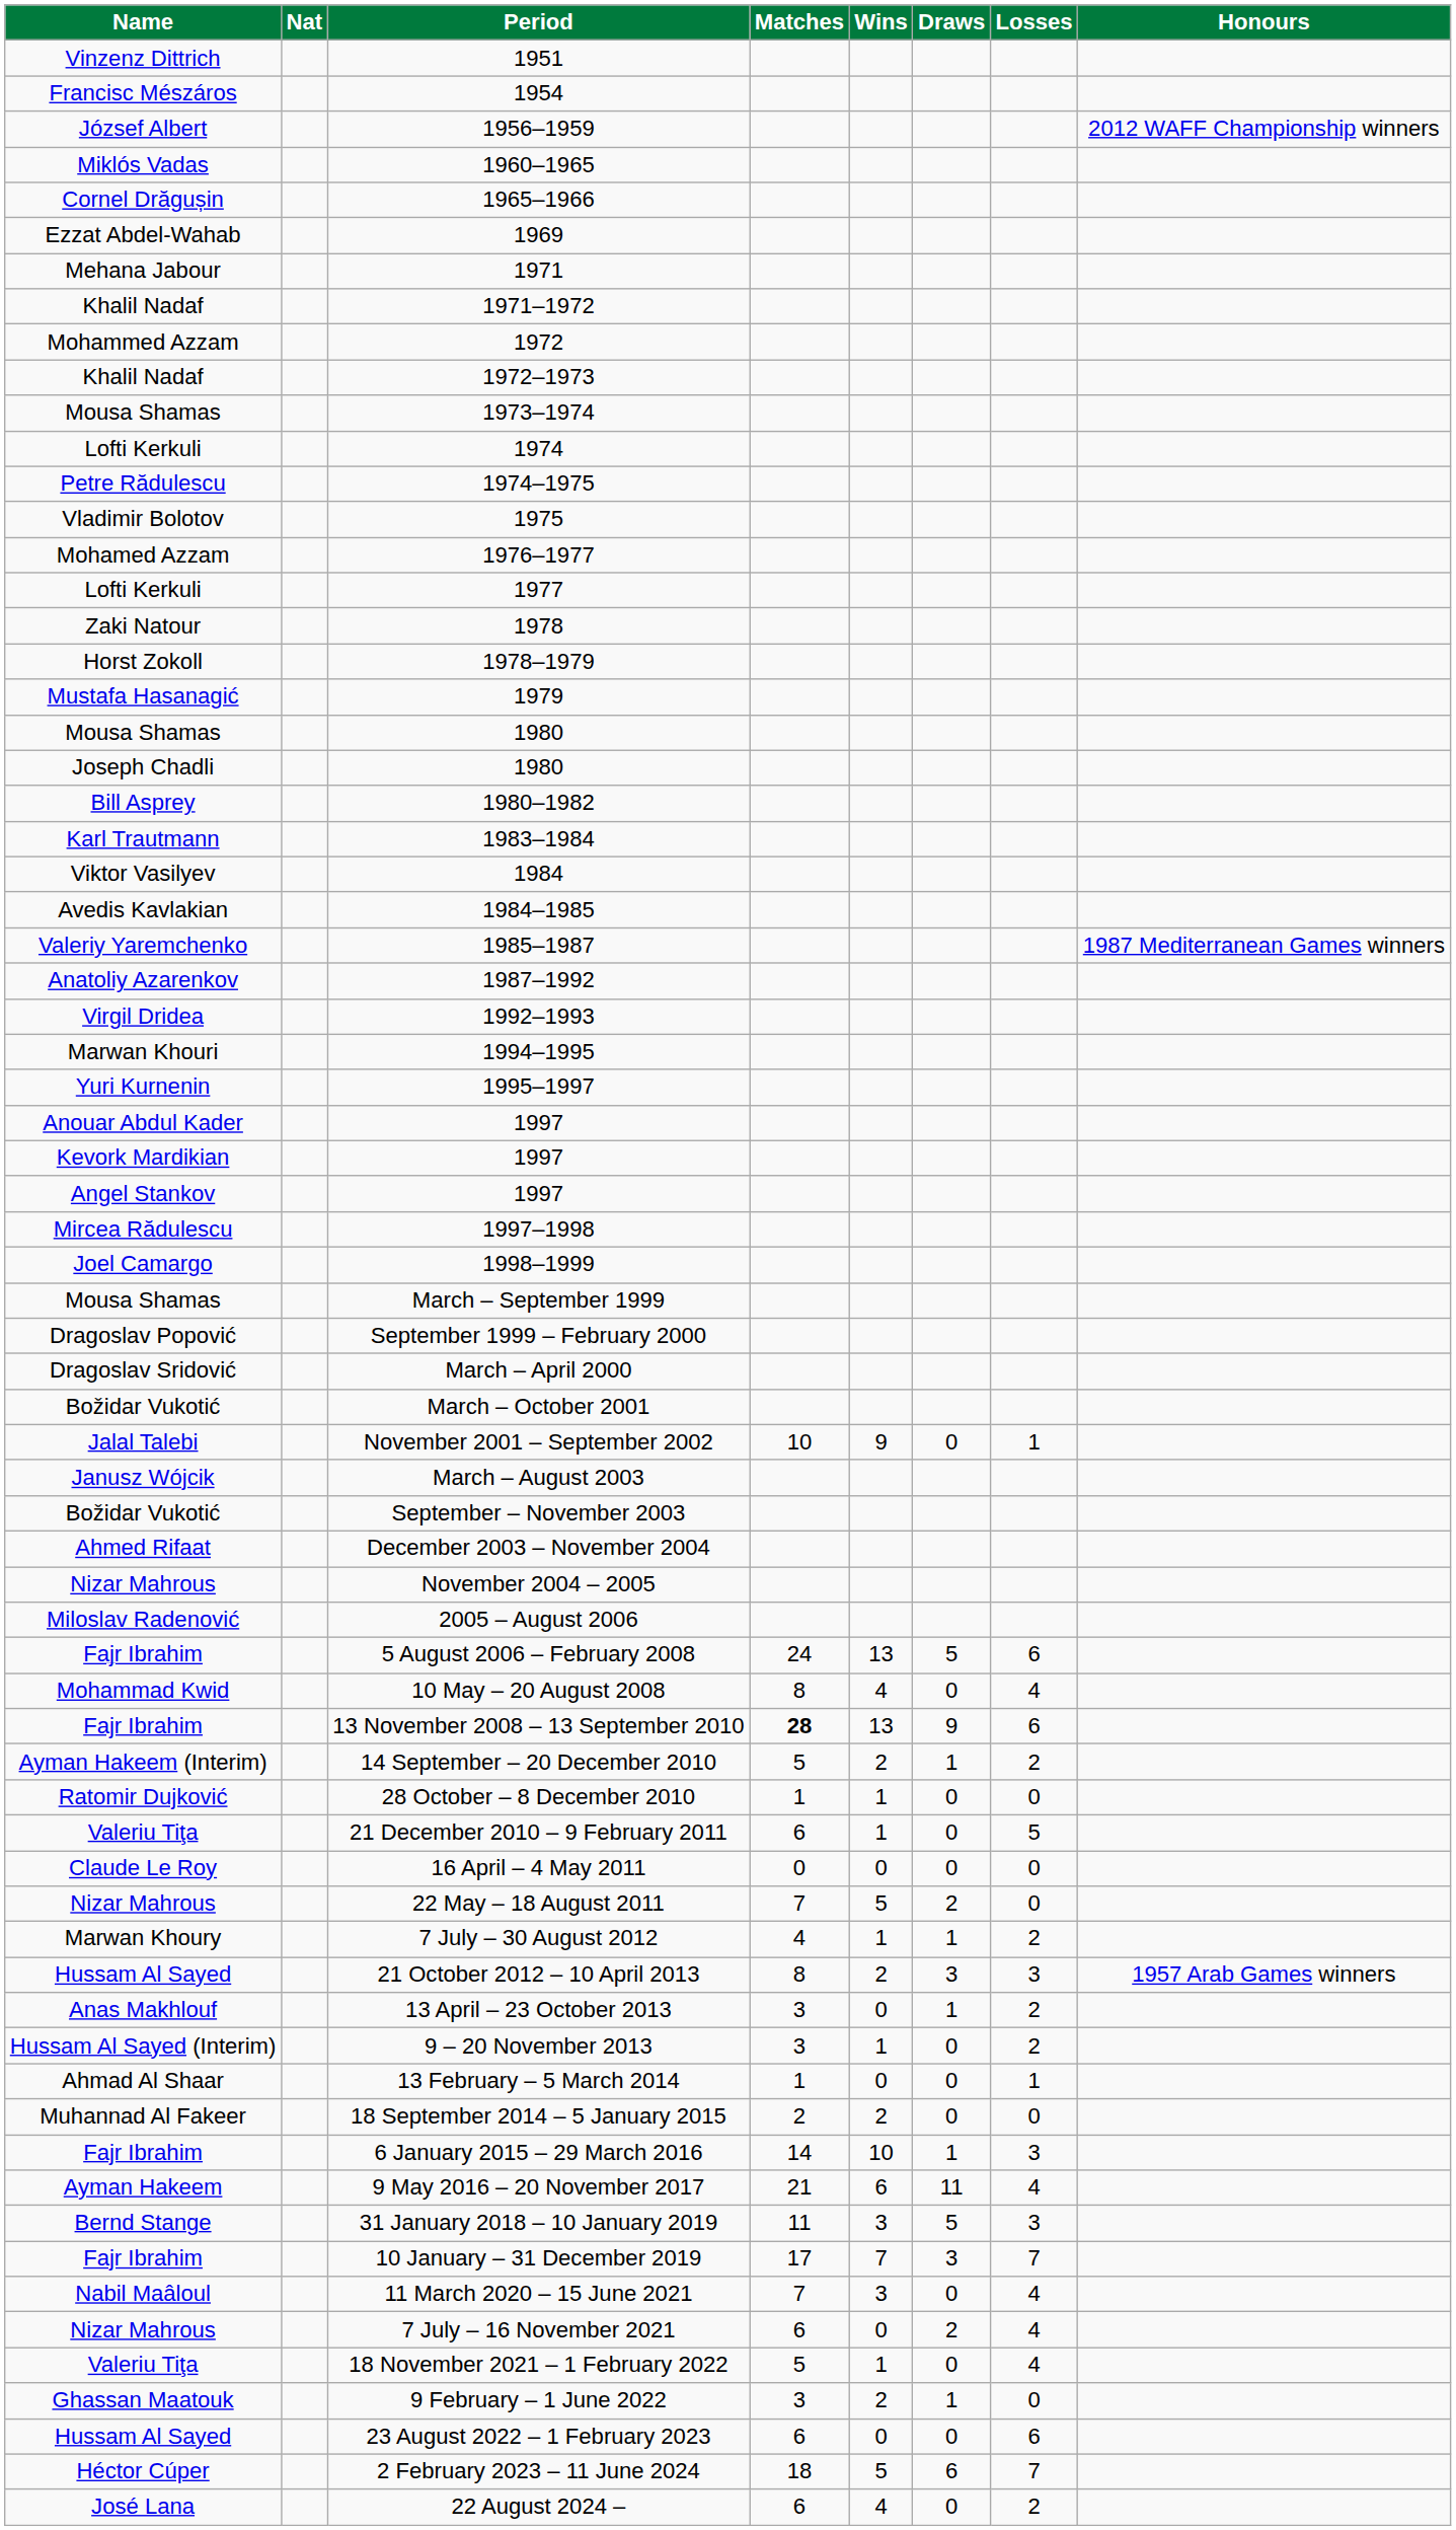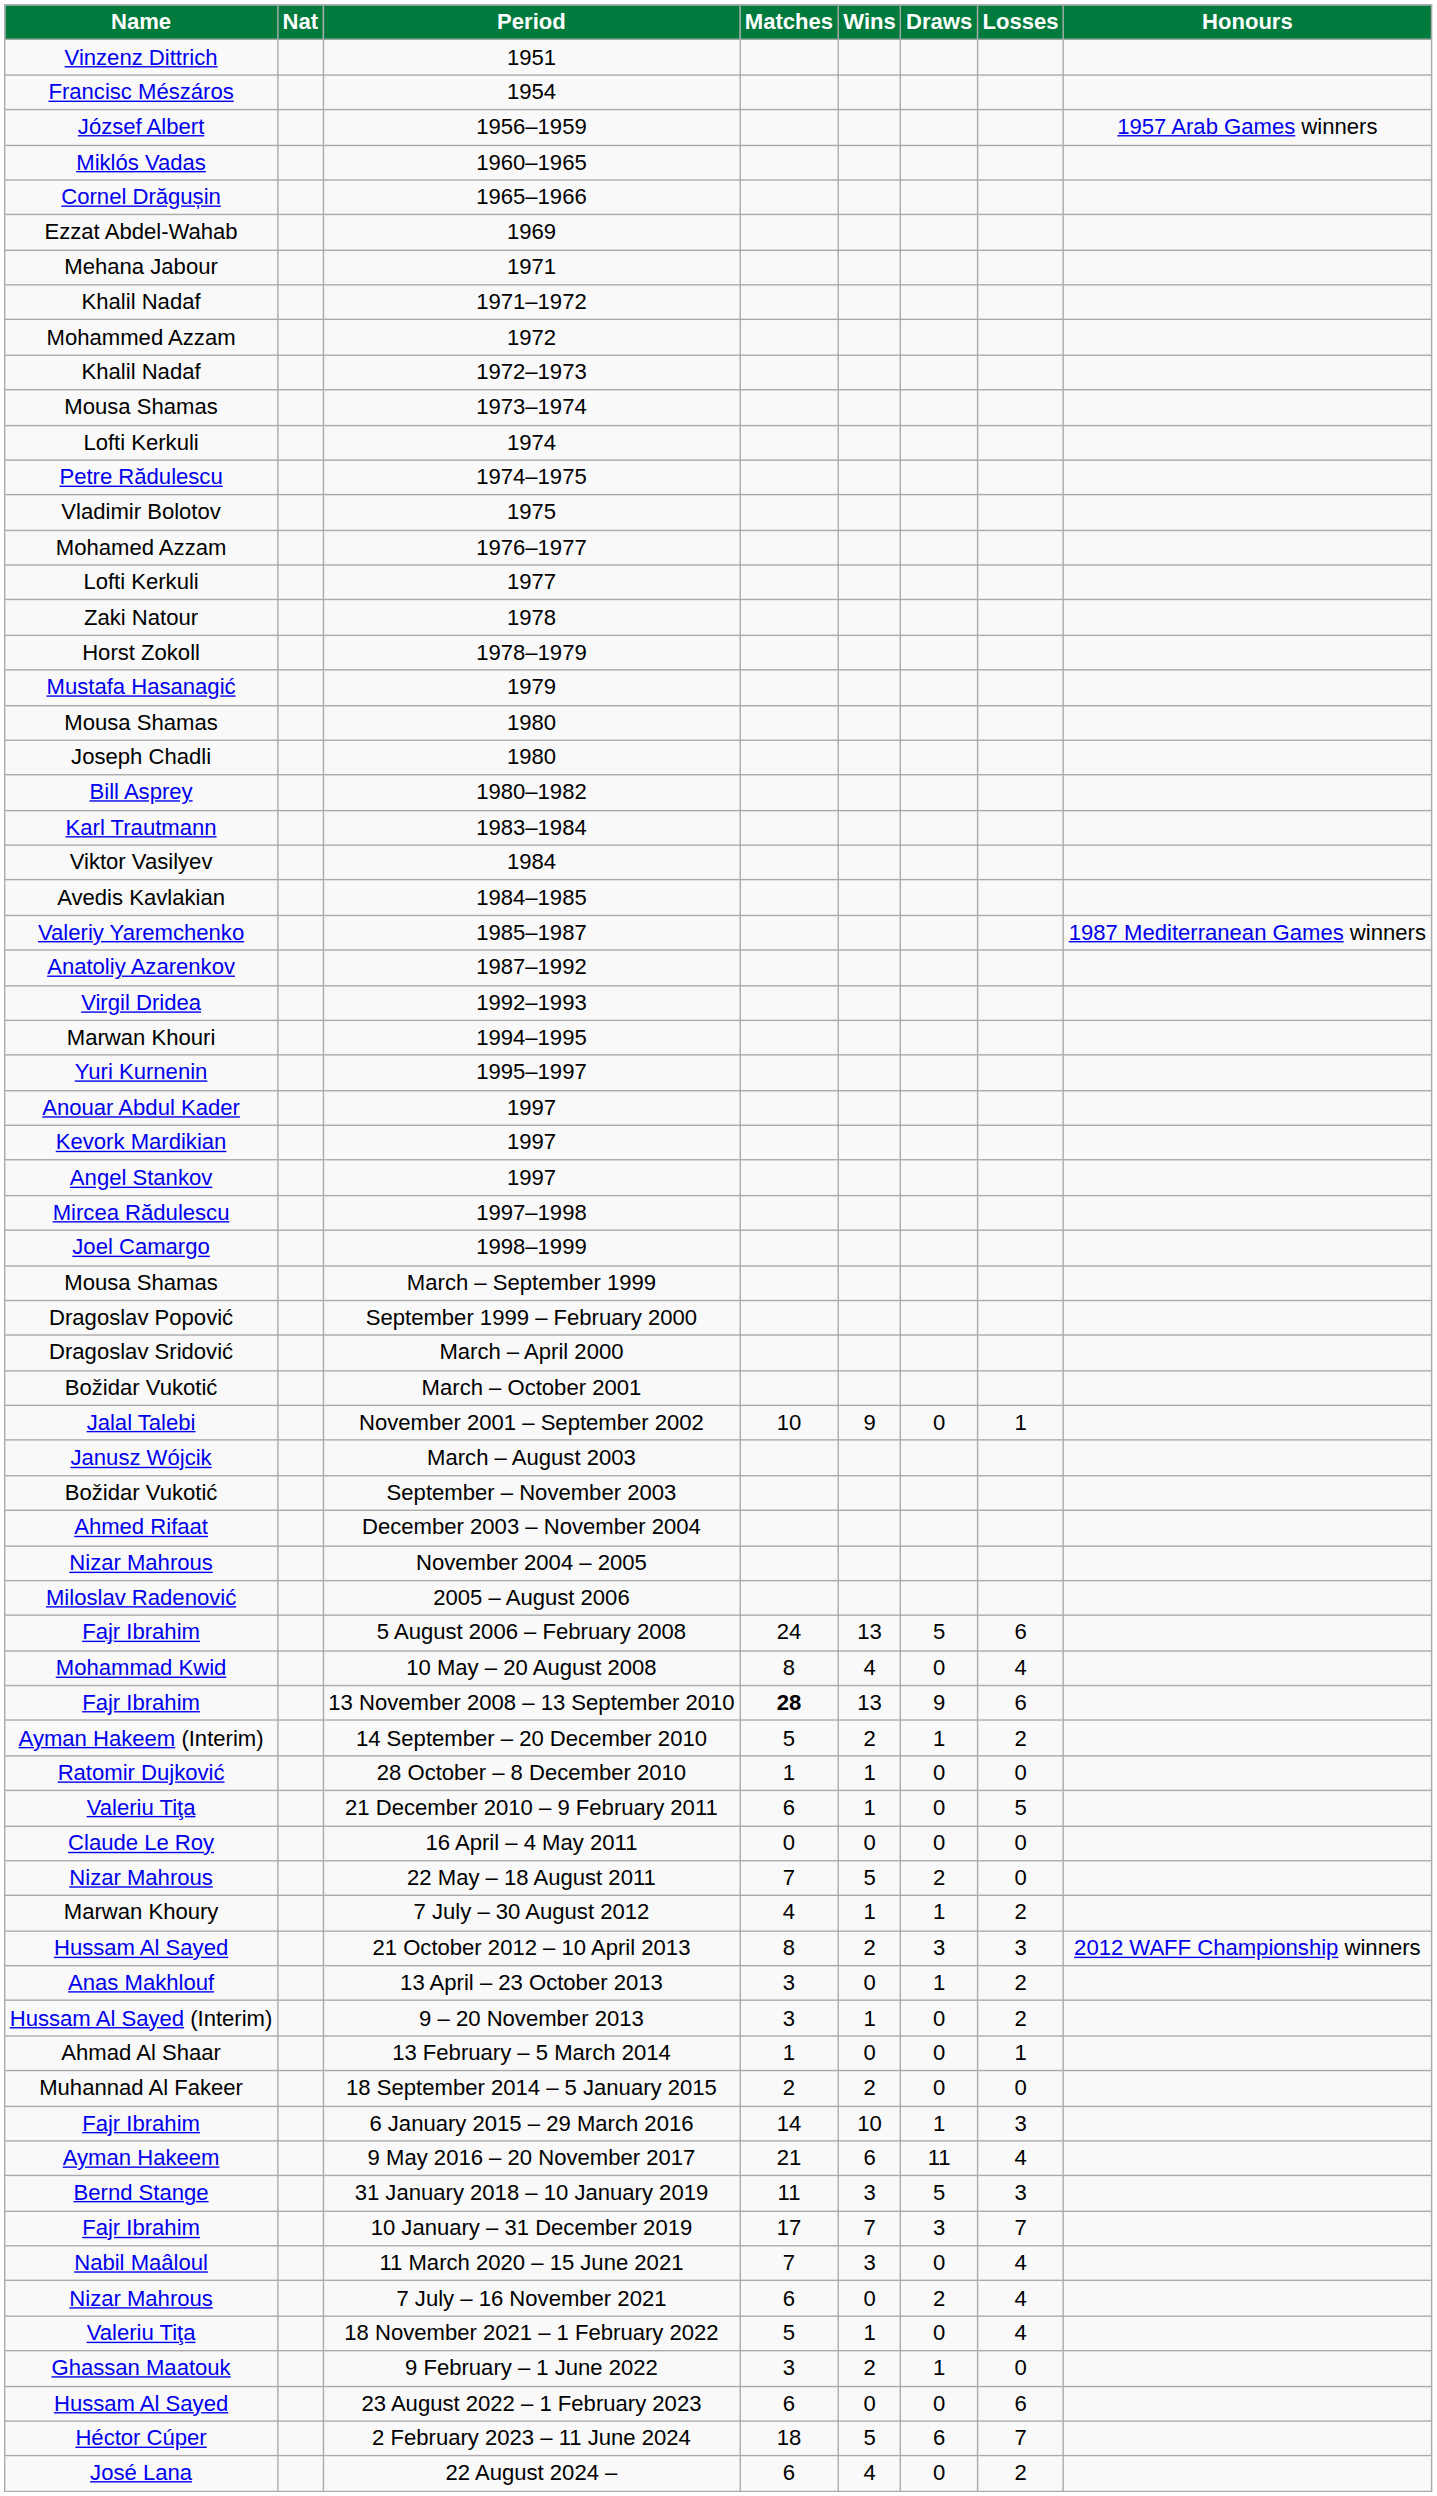1956–1959 | Honours: 2012 WAFF Championship winners -> 1957 Arab Games winners
21 October 2012 – 10 April 2013 | Honours: 1957 Arab Games winners -> 2012 WAFF Championship winners
